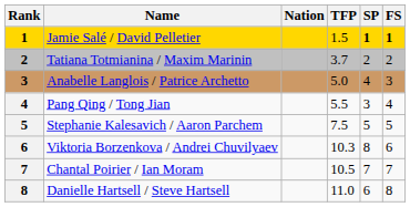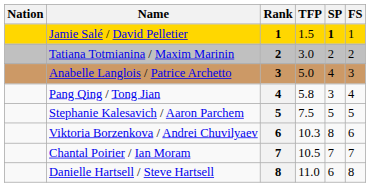columns swapped: Rank <-> Nation
Jamie Salé / David Pelletier | FS: bold -> normal
Tatiana Totmianina / Maxim Marinin | TFP: 3.7 -> 3.0
Pang Qing / Tong Jian | TFP: 5.5 -> 5.8
